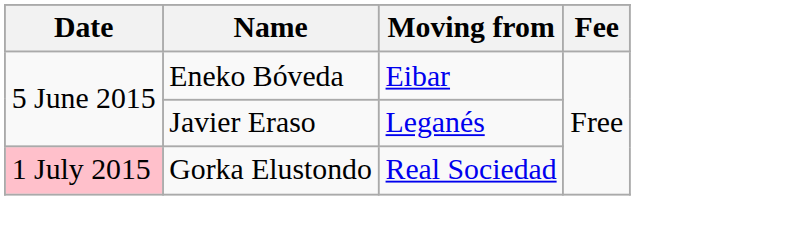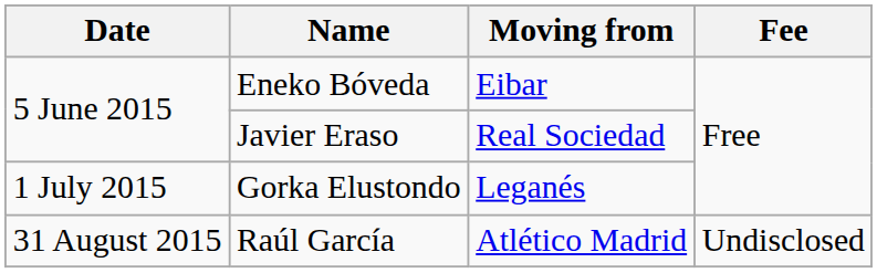Javier Eraso | Moving from: Leganés -> Real Sociedad
Gorka Elustondo | Date: pink background -> no background
Gorka Elustondo | Moving from: Real Sociedad -> Leganés
+ row: 31 August 2015 | Raúl García | Atlético Madrid | Undisclosed
